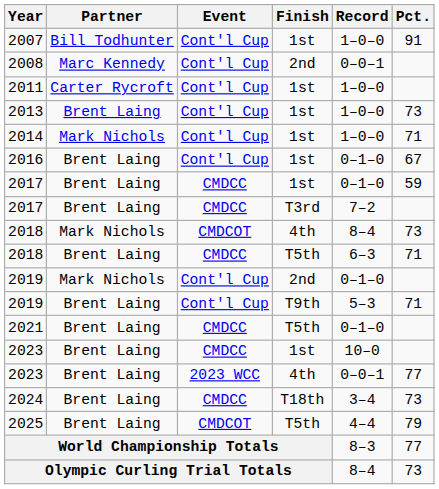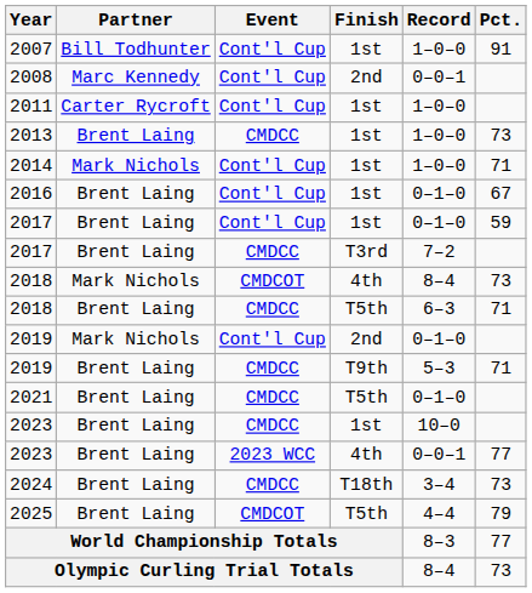2013 | Event: Cont'l Cup -> CMDCC
2017 / 1st | Event: CMDCC -> Cont'l Cup
2019 / T9th | Event: Cont'l Cup -> CMDCC
